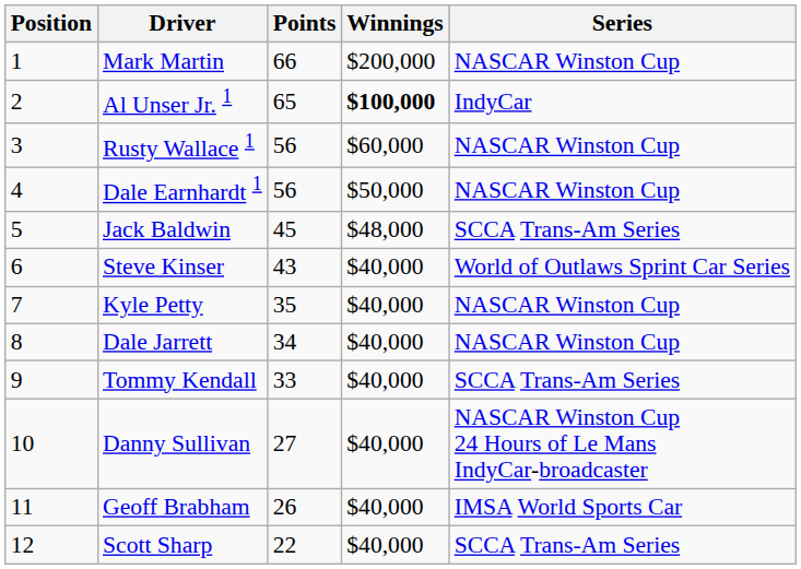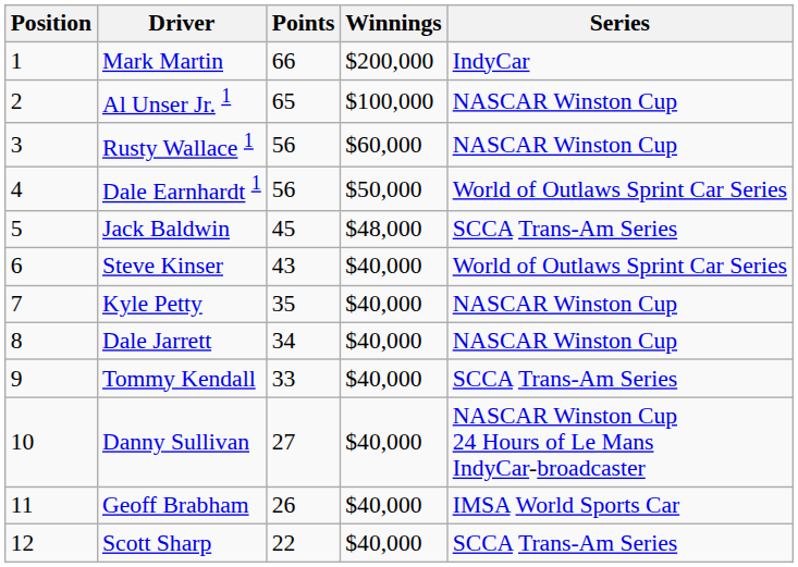Mark Martin | Series: NASCAR Winston Cup -> IndyCar
Al Unser Jr. 1 | Winnings: bold -> normal
Al Unser Jr. 1 | Series: IndyCar -> NASCAR Winston Cup
Dale Earnhardt 1 | Series: NASCAR Winston Cup -> World of Outlaws Sprint Car Series
